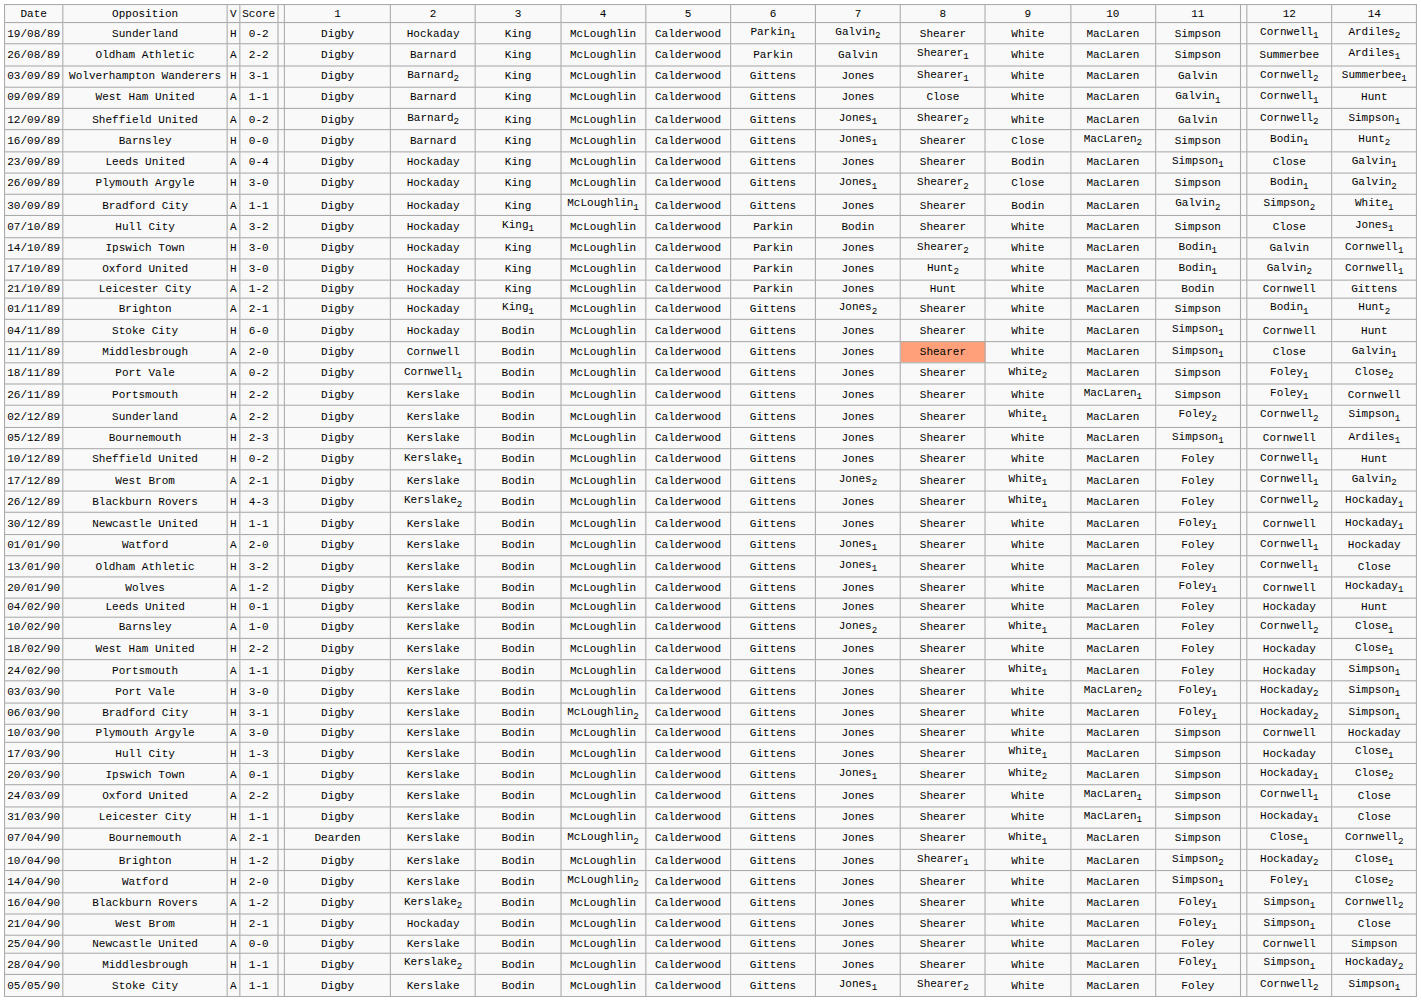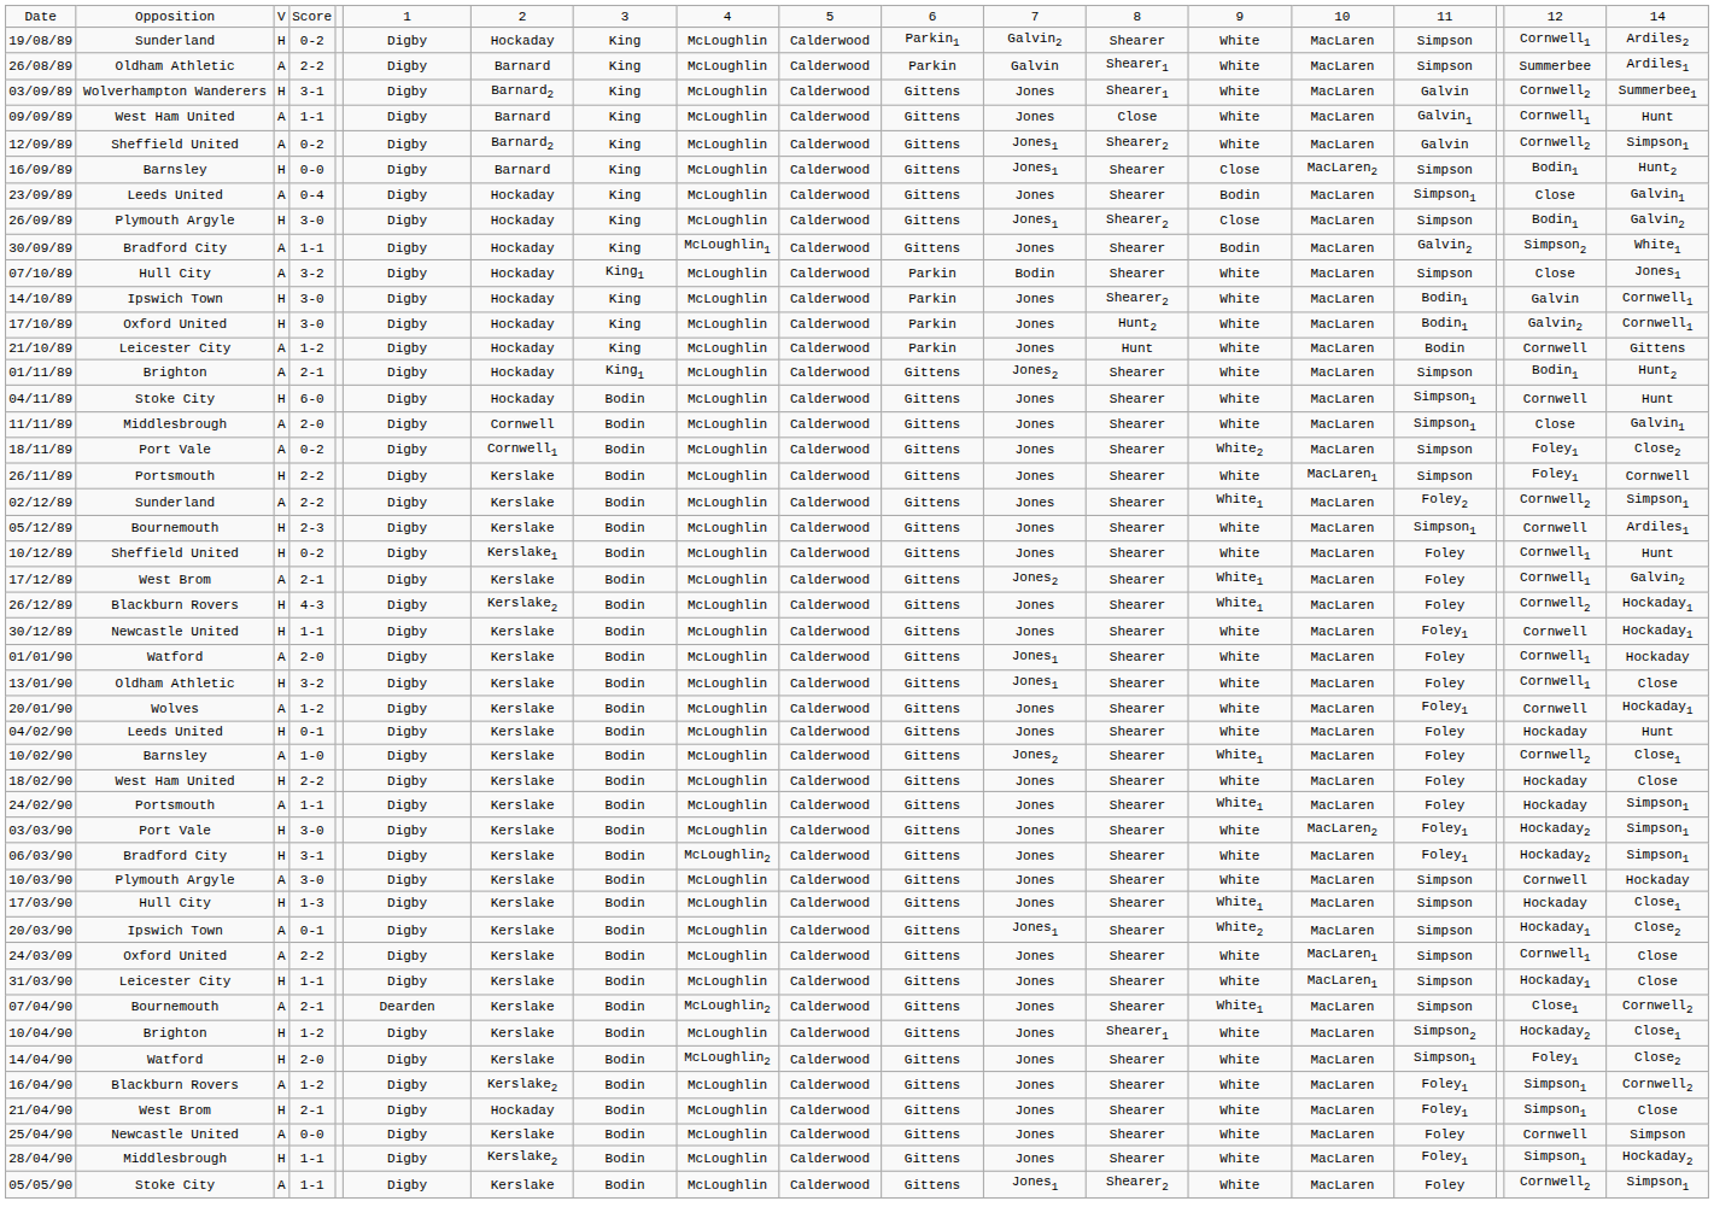11/11/89 | column 13: lightsalmon background -> no background
18/02/90 | column 19: Close1 -> Close
